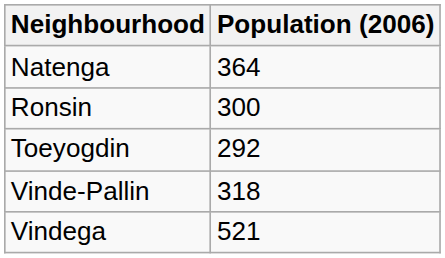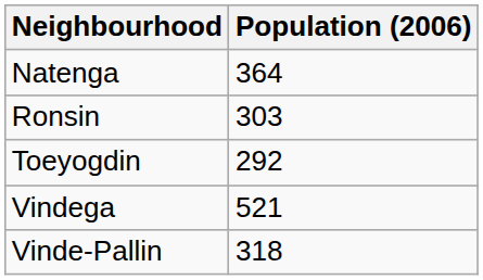Ronsin | Population (2006): 300 -> 303
rows swapped: Vindega <-> Vinde-Pallin
